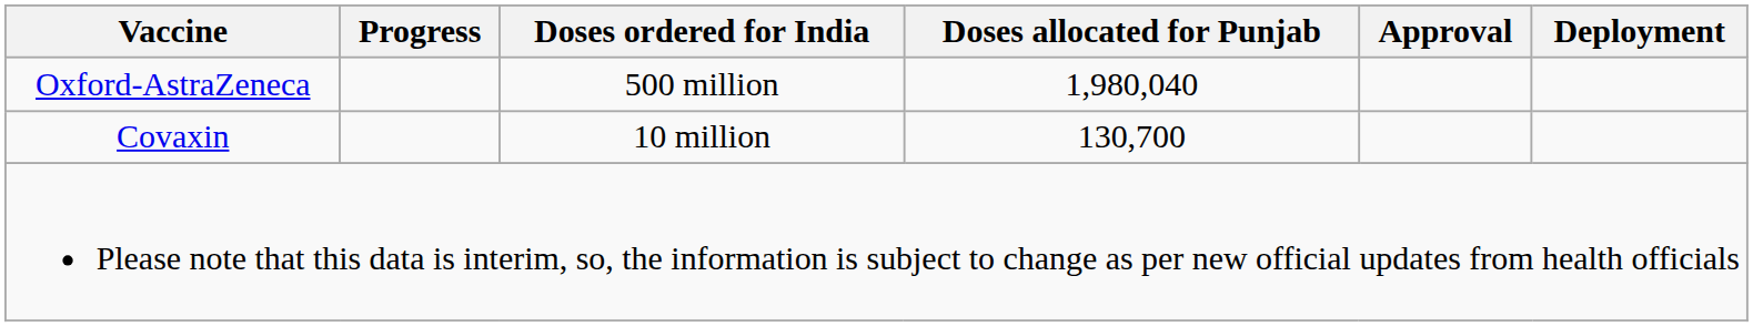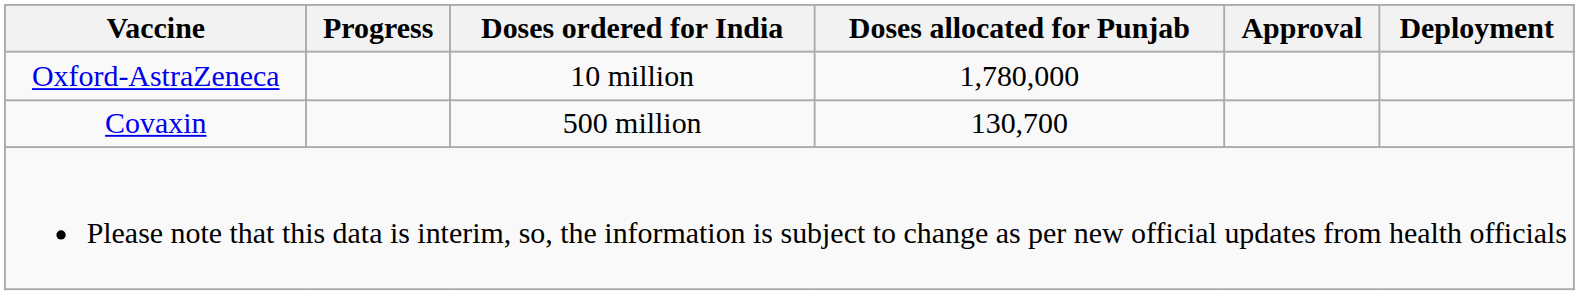Oxford-AstraZeneca | Doses ordered for India: 500 million -> 10 million
Oxford-AstraZeneca | Doses allocated for Punjab: 1,980,040 -> 1,780,000
Covaxin | Doses ordered for India: 10 million -> 500 million
